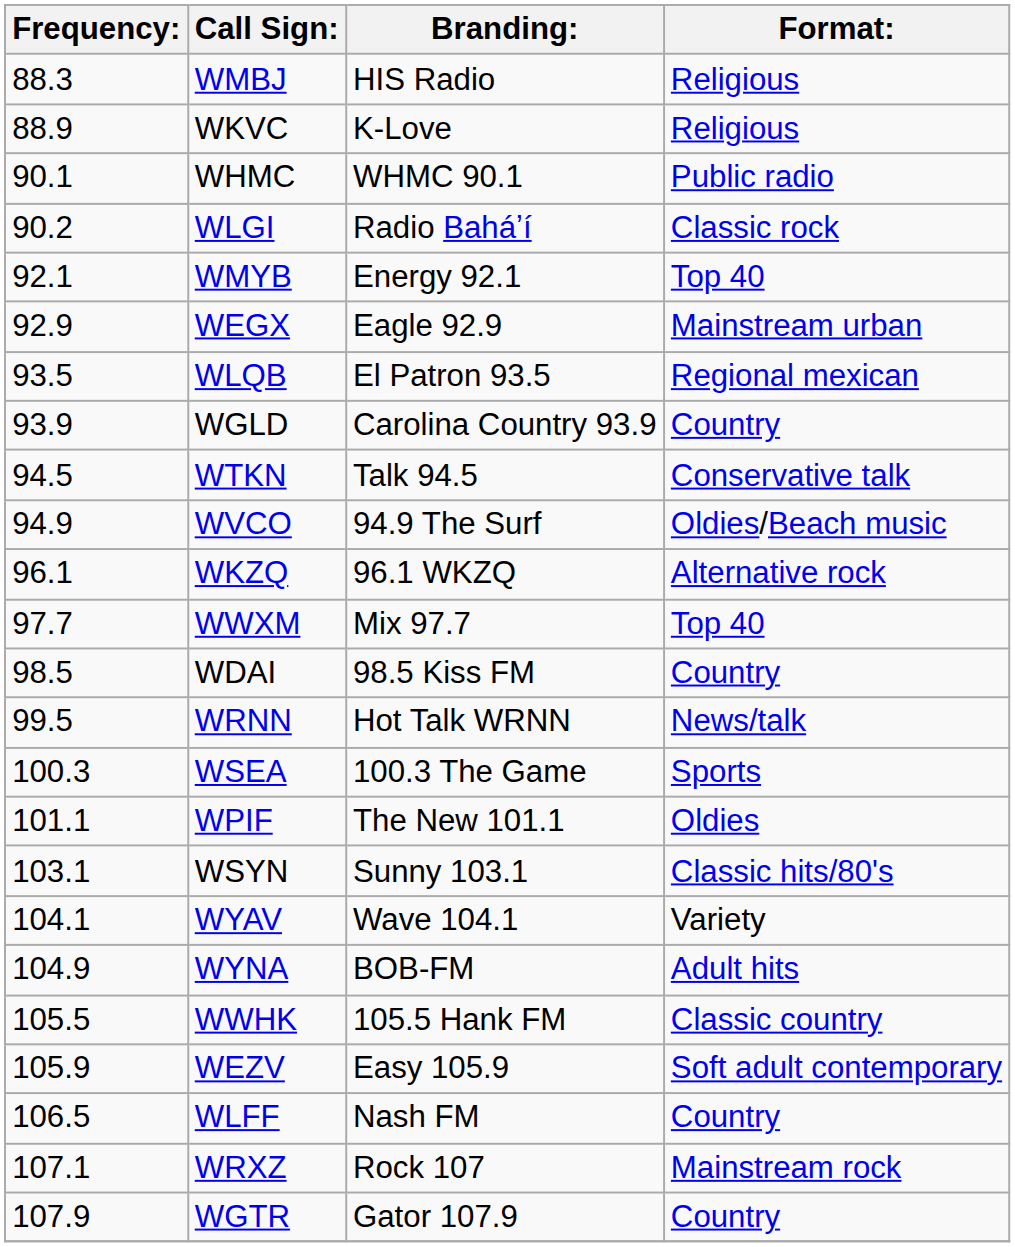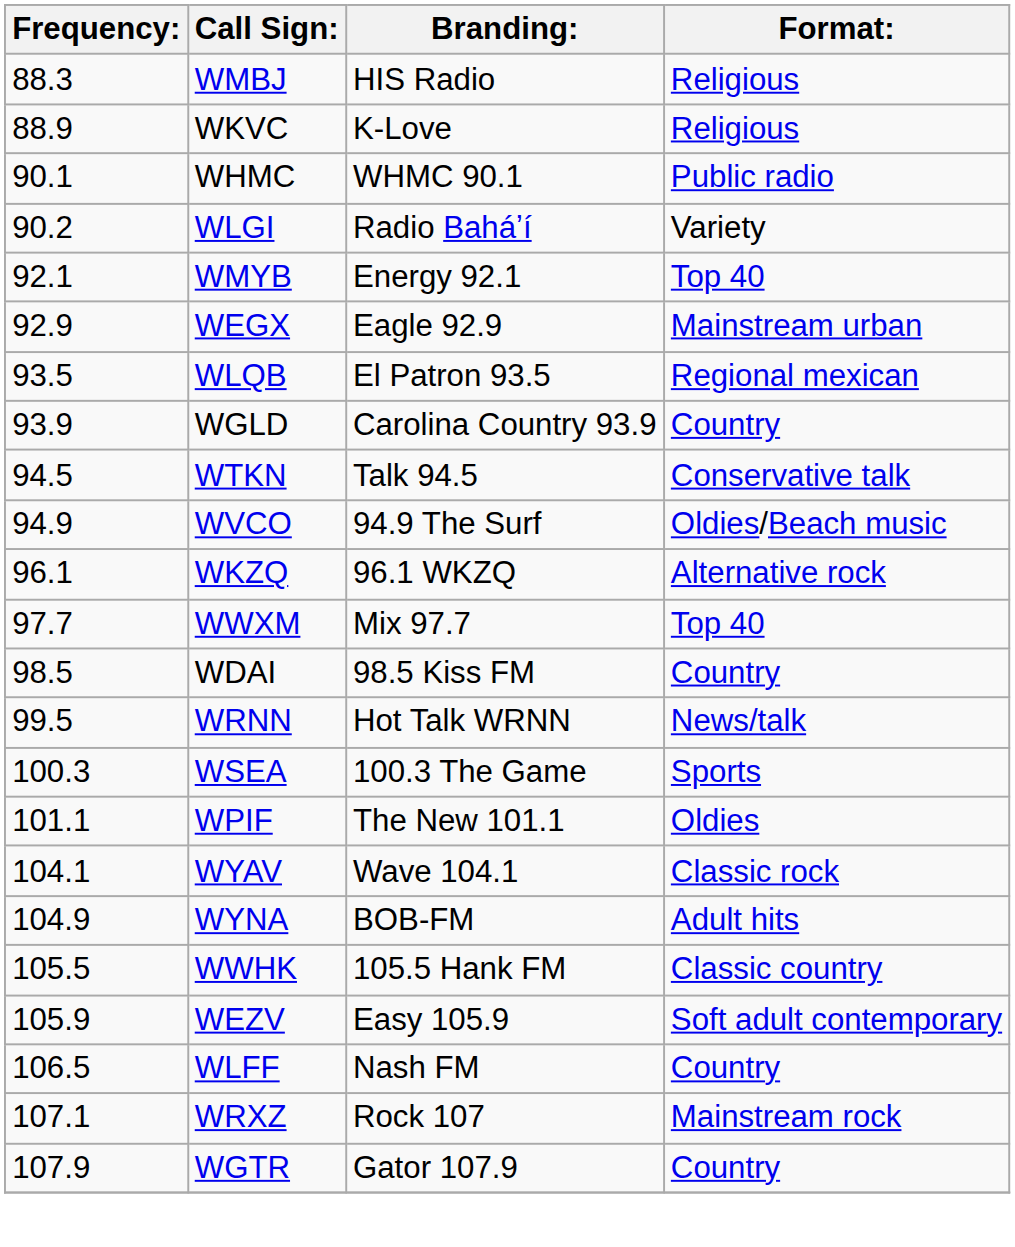WLGI | Format:: Classic rock -> Variety
- row: 103.1 | WSYN | Sunny 103.1 | Classic hits/80's
WYAV | Format:: Variety -> Classic rock
